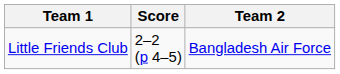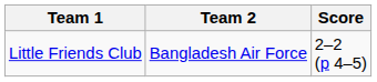columns swapped: Score <-> Team 2
